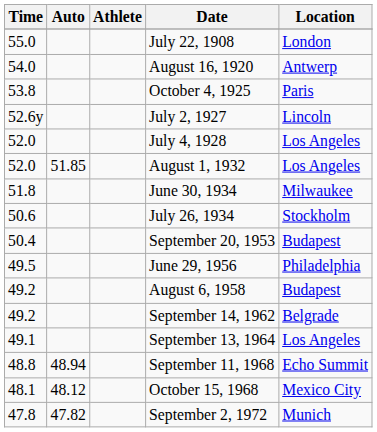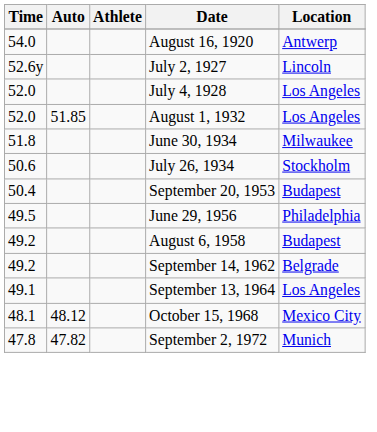- row: 55.0 | July 22, 1908 | London
- row: 53.8 | October 4, 1925 | Paris
- row: 48.8 | 48.94 | September 11, 1968 | Echo Summit
